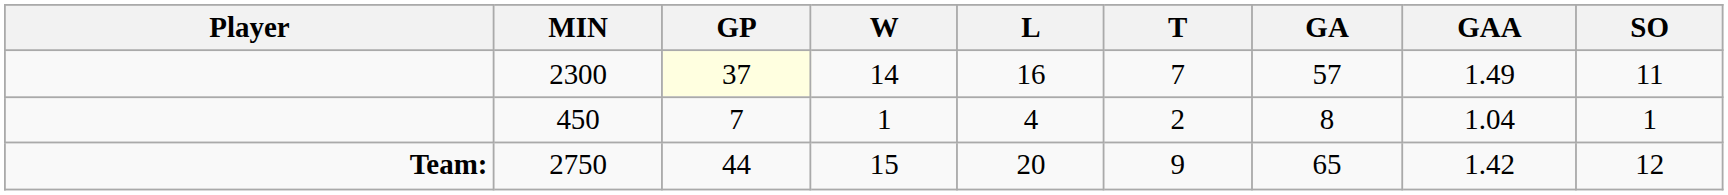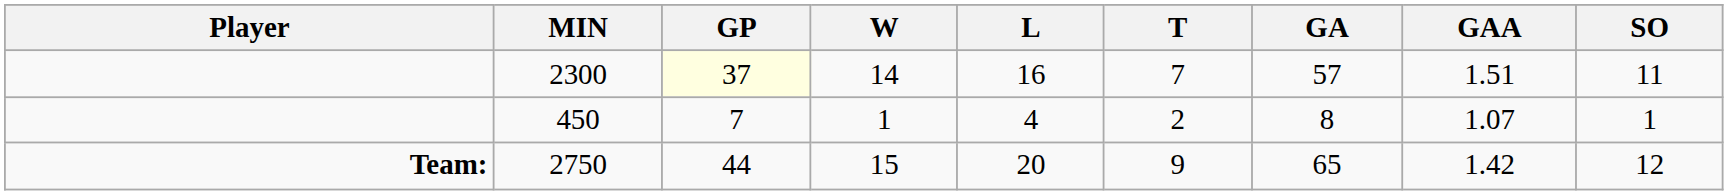2300 | GAA: 1.49 -> 1.51
450 | GAA: 1.04 -> 1.07
